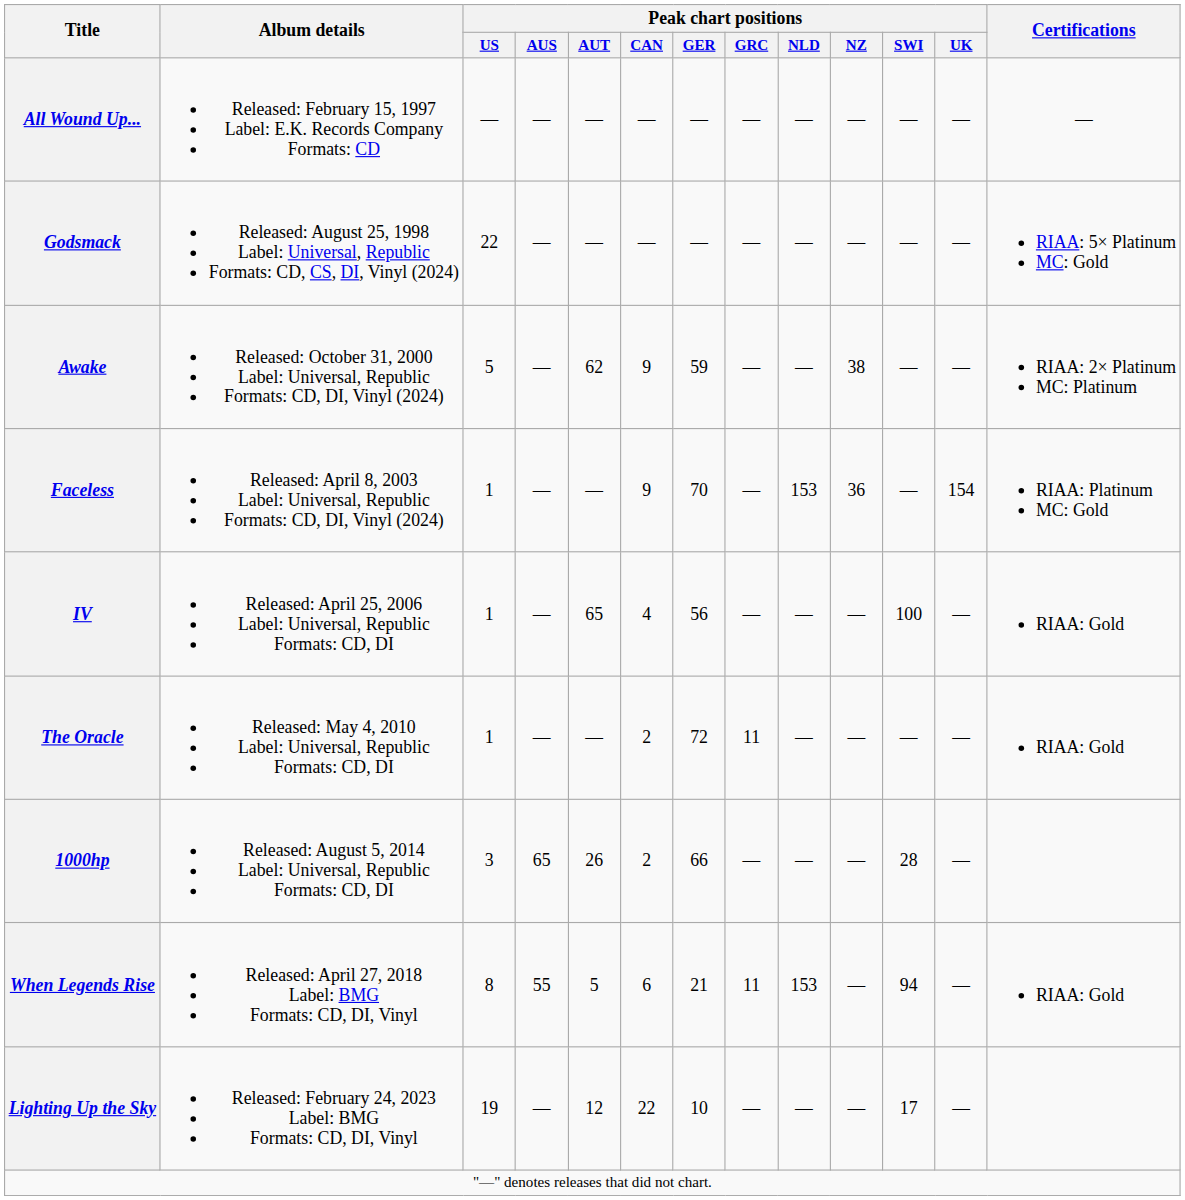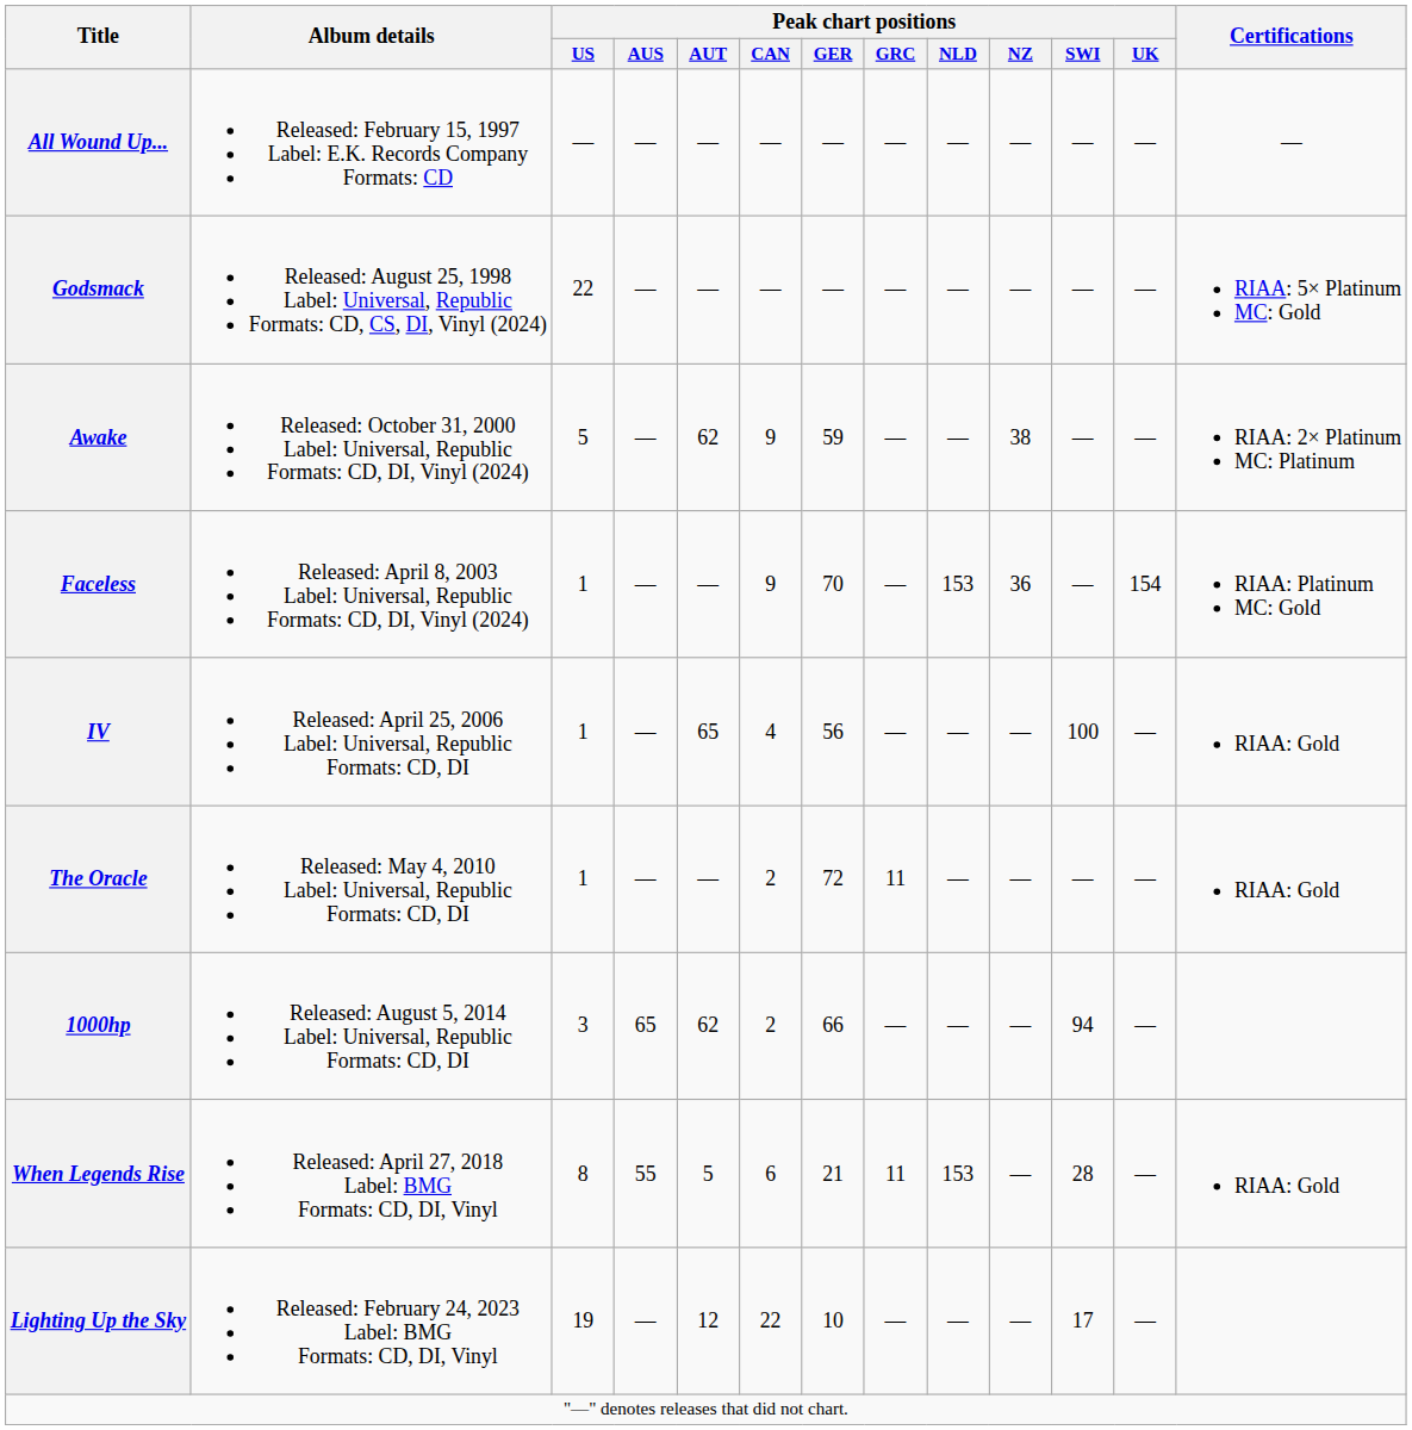1000hp | Peak chart positions / AUT: 26 -> 62
1000hp | Peak chart positions / SWI: 28 -> 94
When Legends Rise | Peak chart positions / SWI: 94 -> 28
